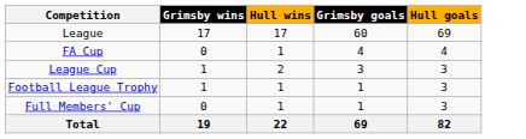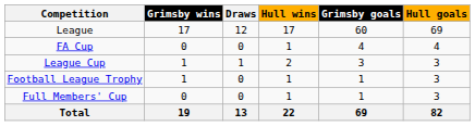+ column: Draws | 12 | 0 | 1 | 0 | 0 | 13
